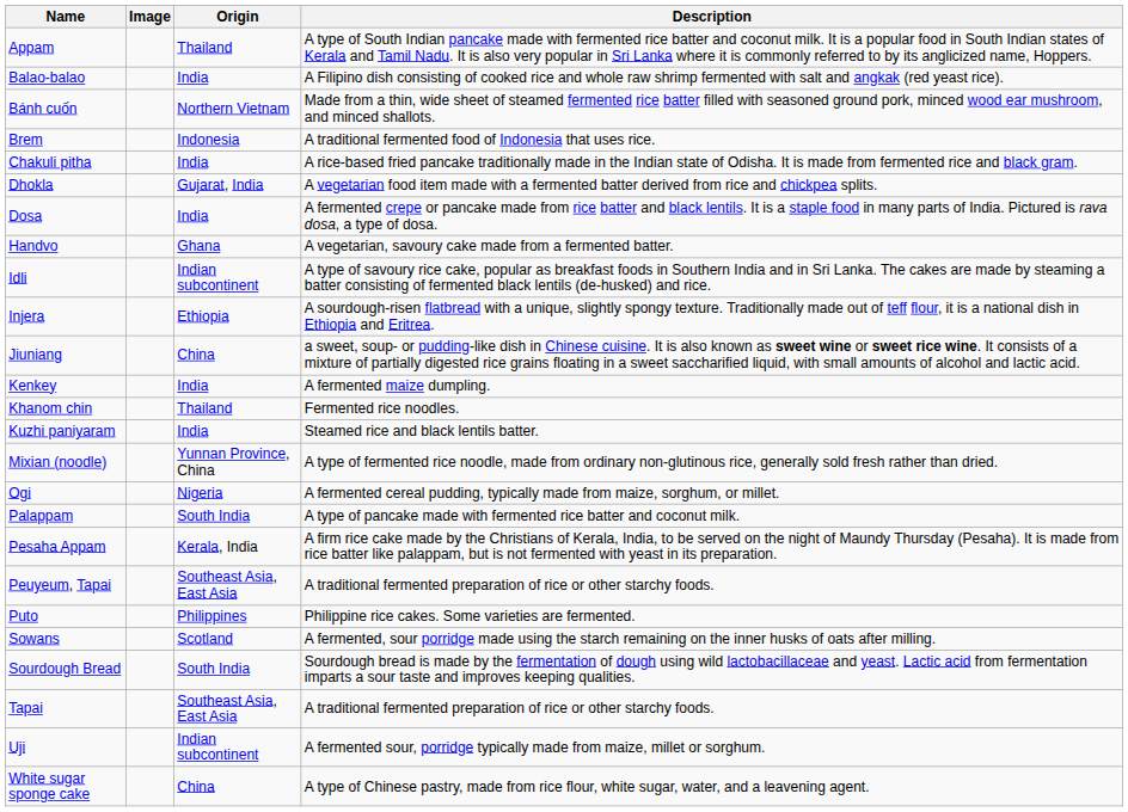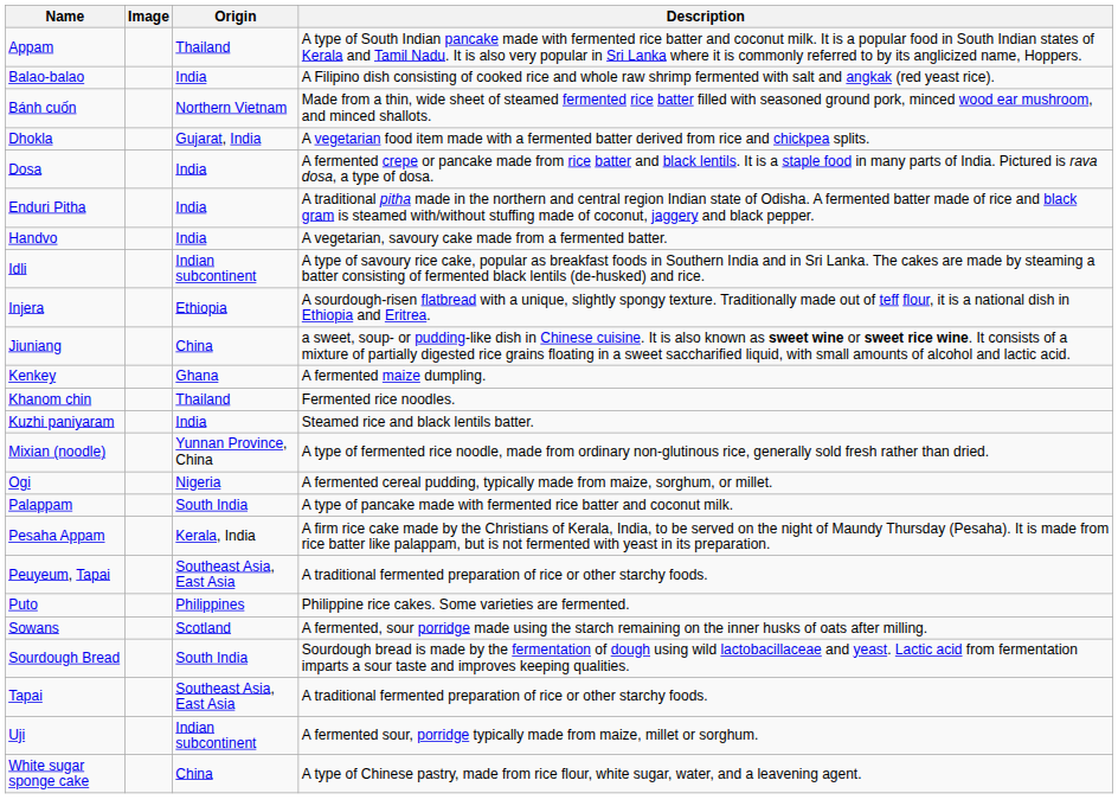- row: Brem | Indonesia | A traditional fermented food of Indonesia that uses rice.
- row: Chakuli pitha | India | A rice-based fried pancake traditionally made in the Indian state of Odisha. It is made from fermented rice and black gram.
+ row: Enduri Pitha | India | A traditional pitha made in the northern and central region Indian state of Odisha. A fermented batter made of rice and black gram is steamed with/without stuffing made of coconut, jaggery and black pepper.
Handvo | Origin: Ghana -> India
Kenkey | Origin: India -> Ghana
